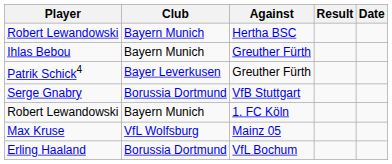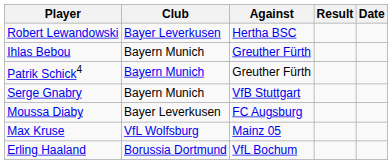Robert Lewandowski / Hertha BSC | Club: Bayern Munich -> Bayer Leverkusen
Patrik Schick4 | Club: Bayer Leverkusen -> Bayern Munich
Serge Gnabry | Club: Borussia Dortmund -> Bayern Munich
- row: Robert Lewandowski | Bayern Munich | 1. FC Köln
+ row: Moussa Diaby | Bayer Leverkusen | FC Augsburg
